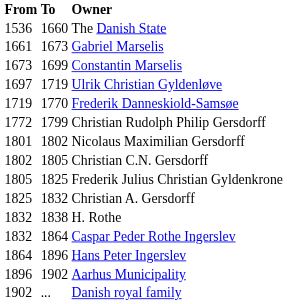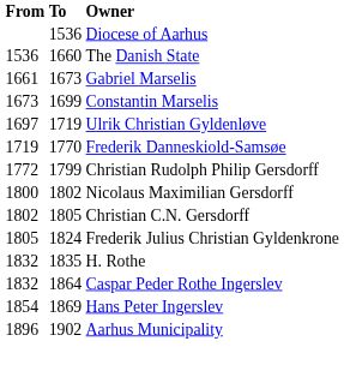+ row: 1536 | Diocese of Aarhus
Nicolaus Maximilian Gersdorff | From: 1801 -> 1800
Frederik Julius Christian Gyldenkrone | To: 1825 -> 1824
- row: 1825 | 1832 | Christian A. Gersdorff
H. Rothe | To: 1838 -> 1835
Hans Peter Ingerslev | From: 1864 -> 1854
Hans Peter Ingerslev | To: 1896 -> 1869
- row: 1902 | ... | Danish royal family
